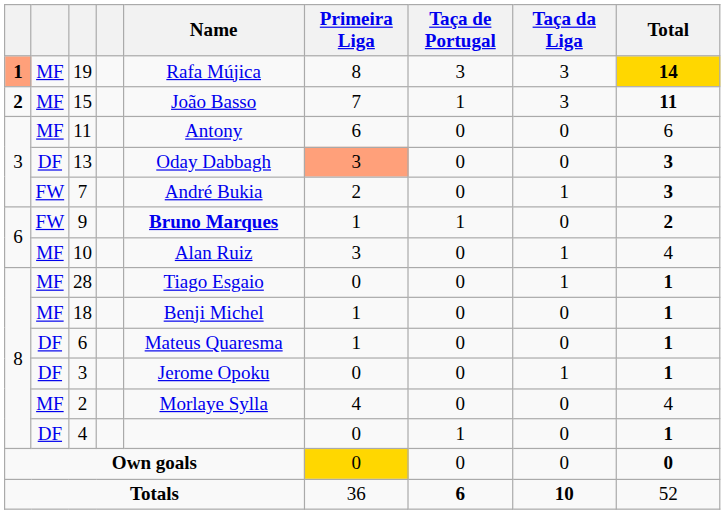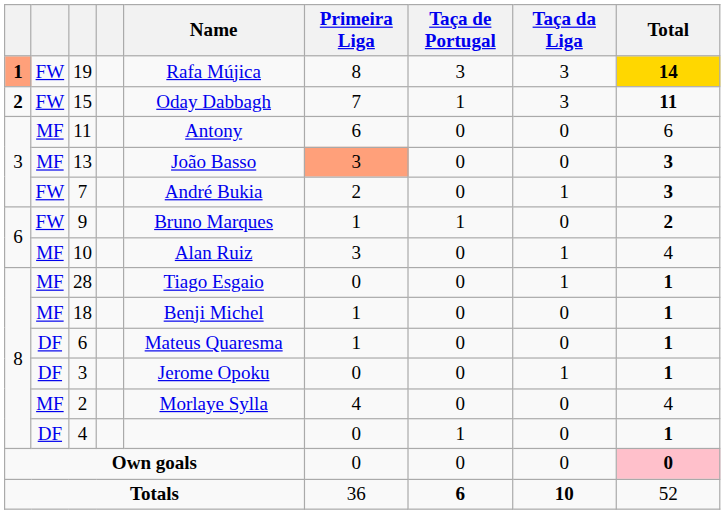19 | column 2: MF -> FW
15 | column 2: MF -> FW
15 | Name: João Basso -> Oday Dabbagh
13 | column 2: DF -> MF
13 | Name: Oday Dabbagh -> João Basso
9 | Name: bold -> normal
Own goals | Primeira Liga: gold background -> no background
Own goals | Total: no background -> pink background
